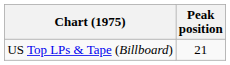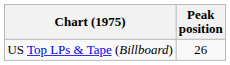US Top LPs & Tape (Billboard) | Peak position: 21 -> 26
